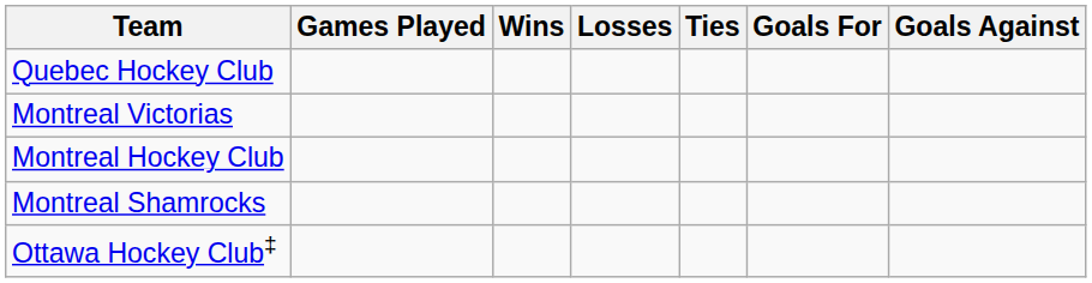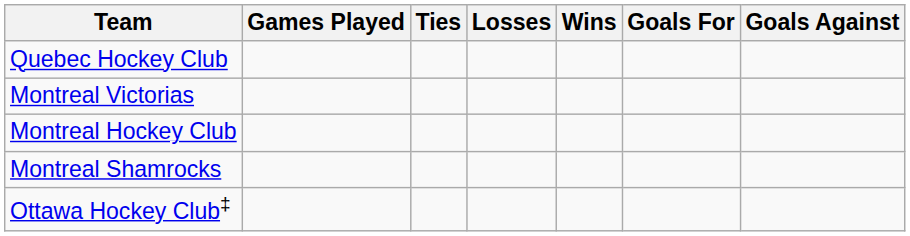columns swapped: Wins <-> Ties
